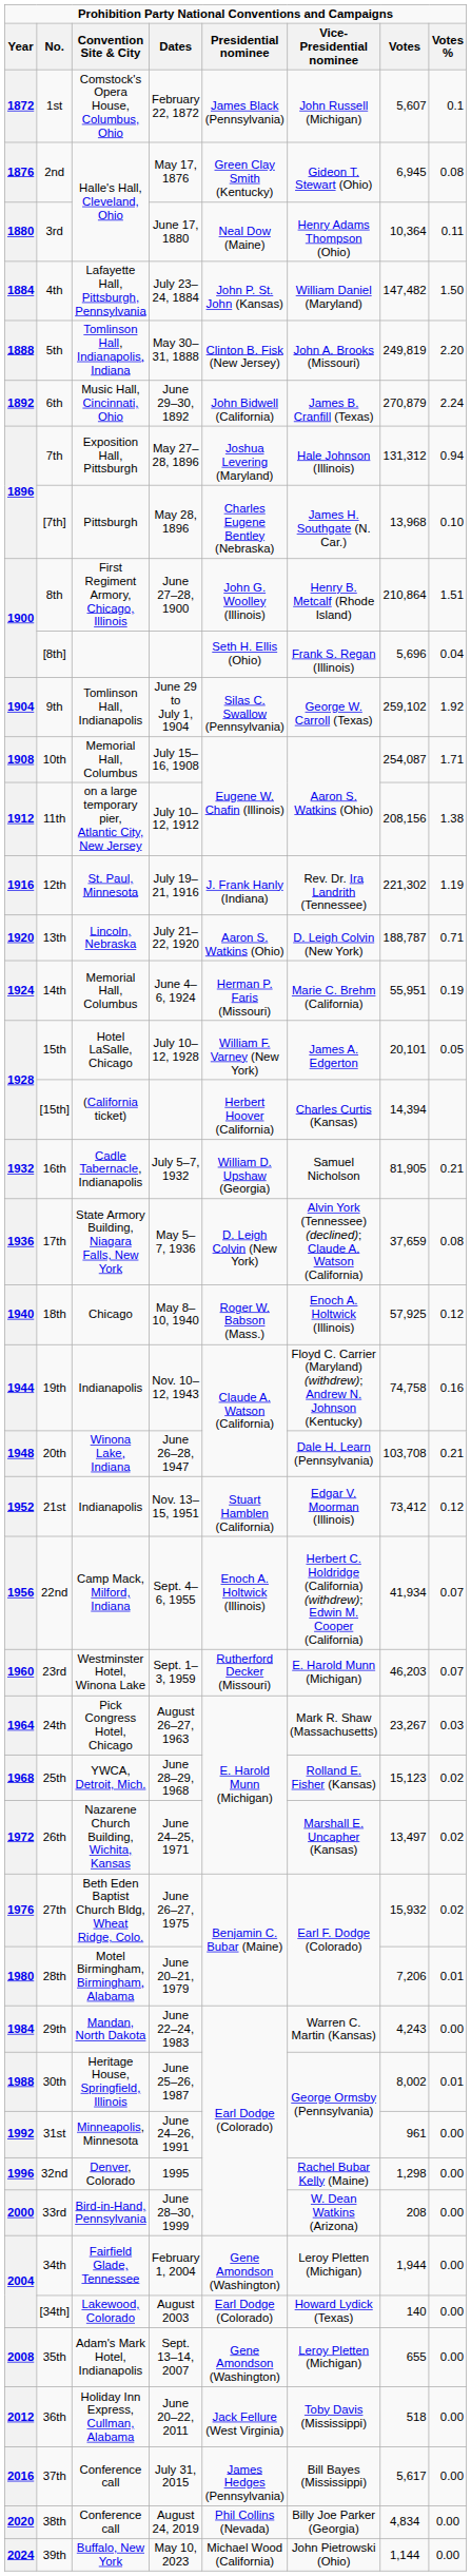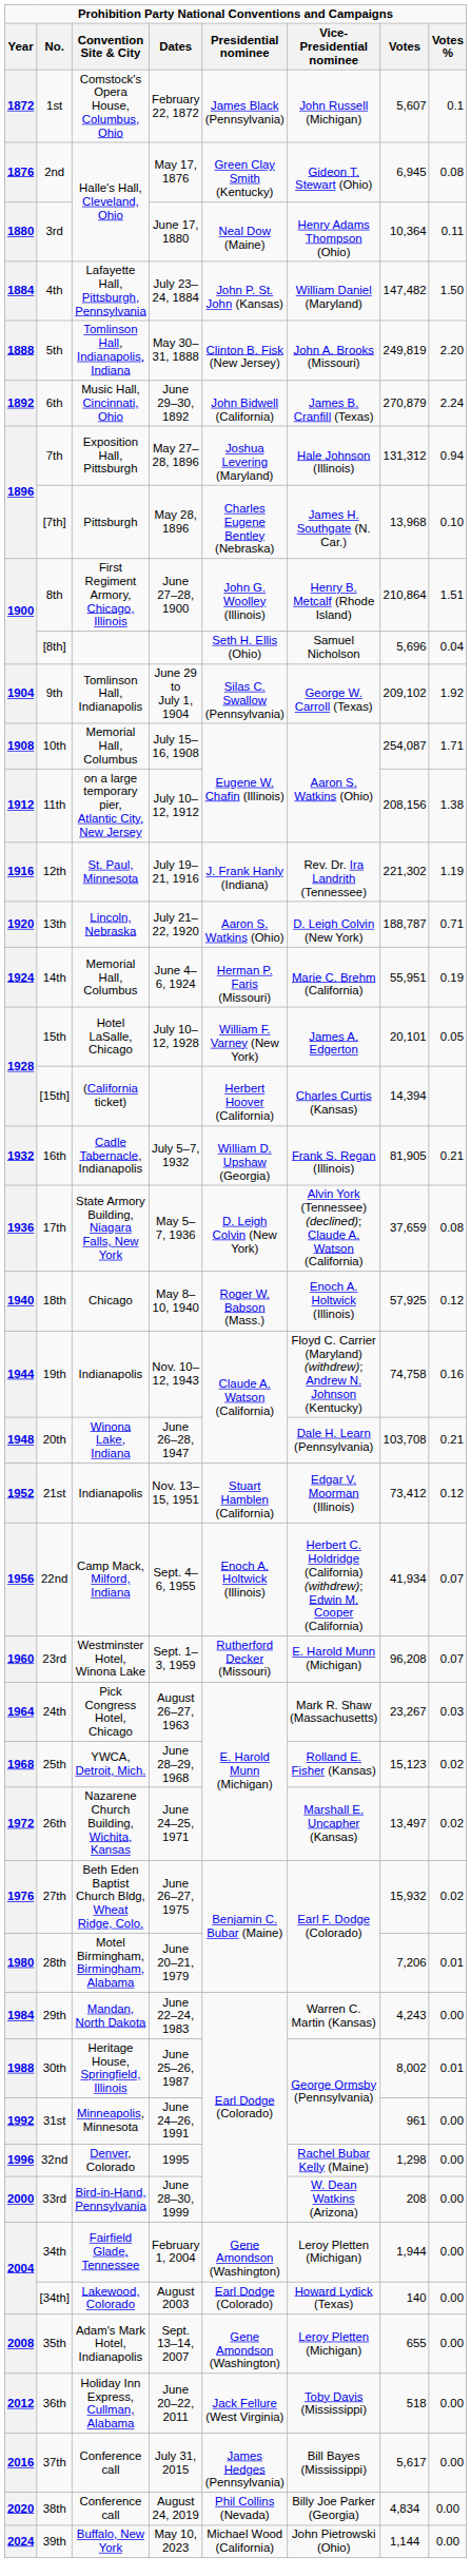1900 / [8th] | Vice-Presidential nominee: Frank S. Regan (Illinois) -> Samuel Nicholson
1904 | Votes: 259,102 -> 209,102
1932 | Vice-Presidential nominee: Samuel Nicholson -> Frank S. Regan (Illinois)
1960 | Votes: 46,203 -> 96,208
